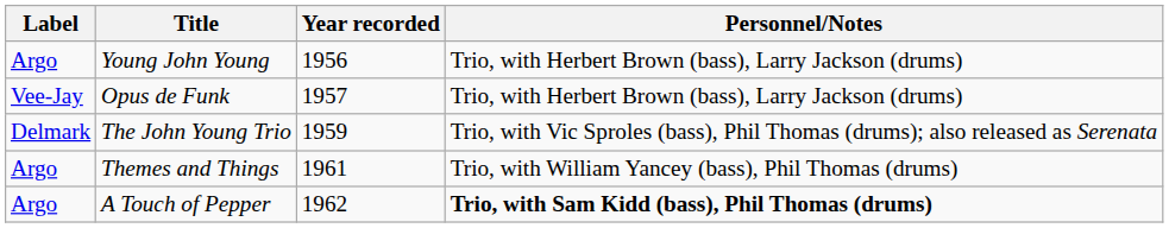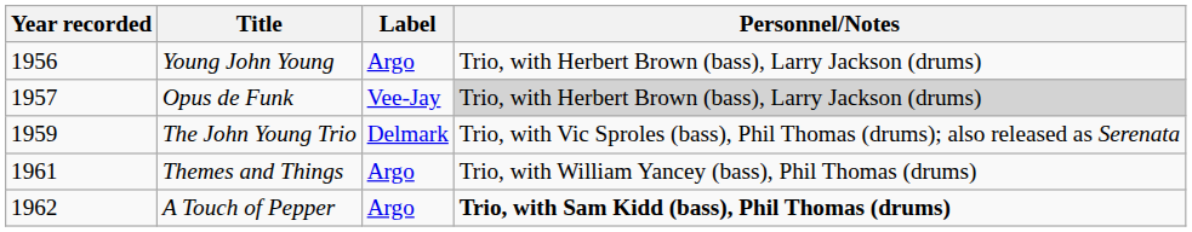columns swapped: Year recorded <-> Label
Opus de Funk | Personnel/Notes: no background -> lightgrey background
